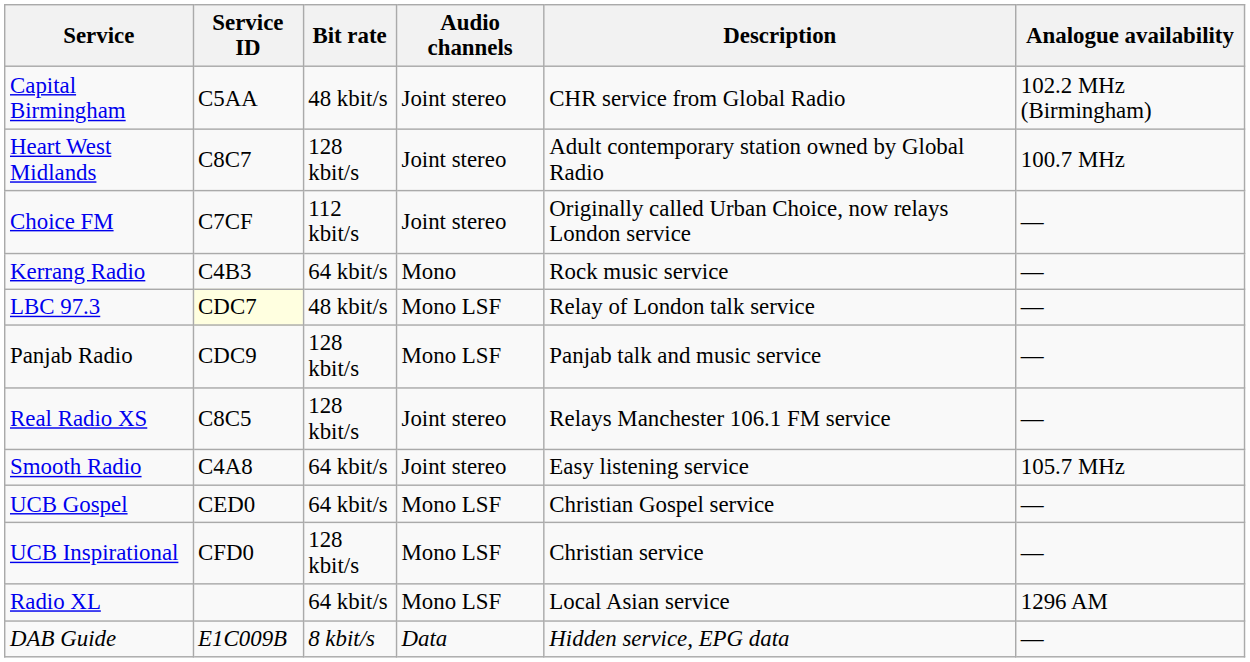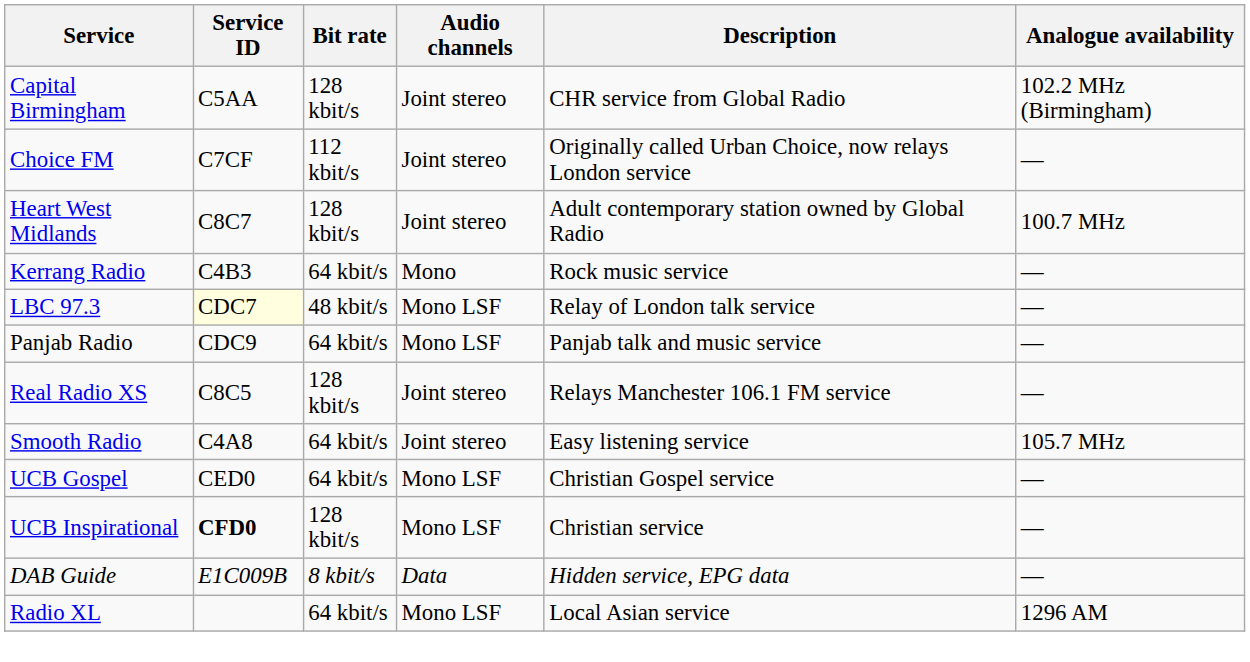Capital Birmingham | Bit rate: 48 kbit/s -> 128 kbit/s
rows swapped: Choice FM <-> Heart West Midlands
Panjab Radio | Bit rate: 128 kbit/s -> 64 kbit/s
UCB Inspirational | Service ID: normal -> bold
rows swapped: Radio XL <-> DAB Guide
